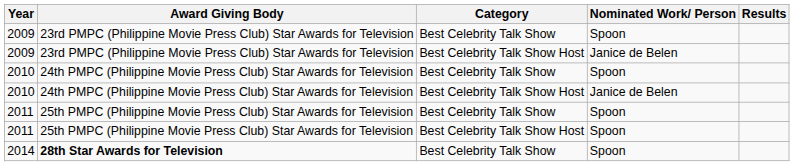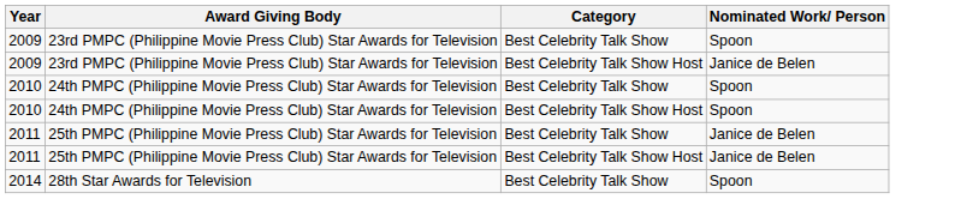- column: Results
2010 / Best Celebrity Talk Show Host | Nominated Work/ Person: Janice de Belen -> Spoon
2011 / Best Celebrity Talk Show | Nominated Work/ Person: Spoon -> Janice de Belen
2011 / Best Celebrity Talk Show Host | Nominated Work/ Person: Spoon -> Janice de Belen
2014 | Award Giving Body: bold -> normal
